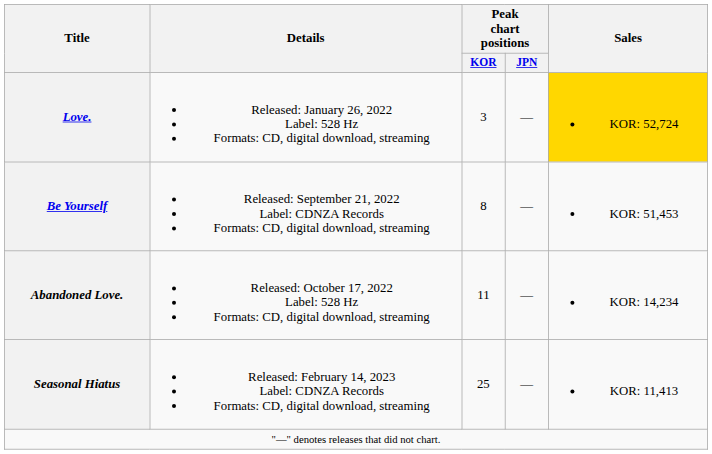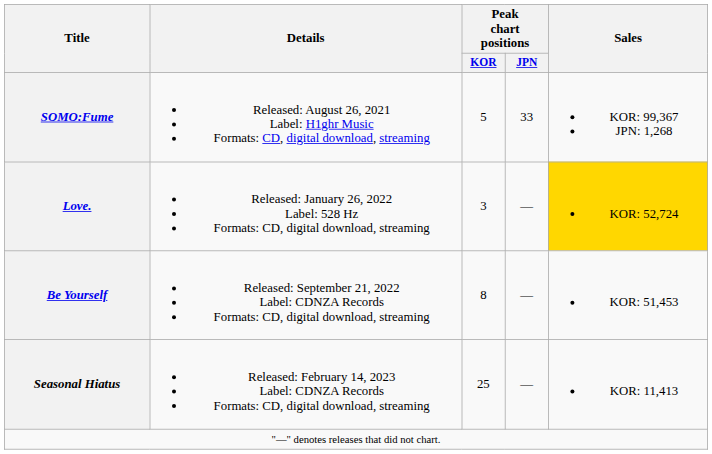+ row: SOMO:Fume | Released: August 26, 2021 Label: H1ghr Music Formats: CD, digital download, streaming | 5 | 33 | KOR: 99,367 JPN: 1,268
- row: Abandoned Love. | Released: October 17, 2022 Label: 528 Hz Formats: CD, digital download, streaming | 11 | — | KOR: 14,234
